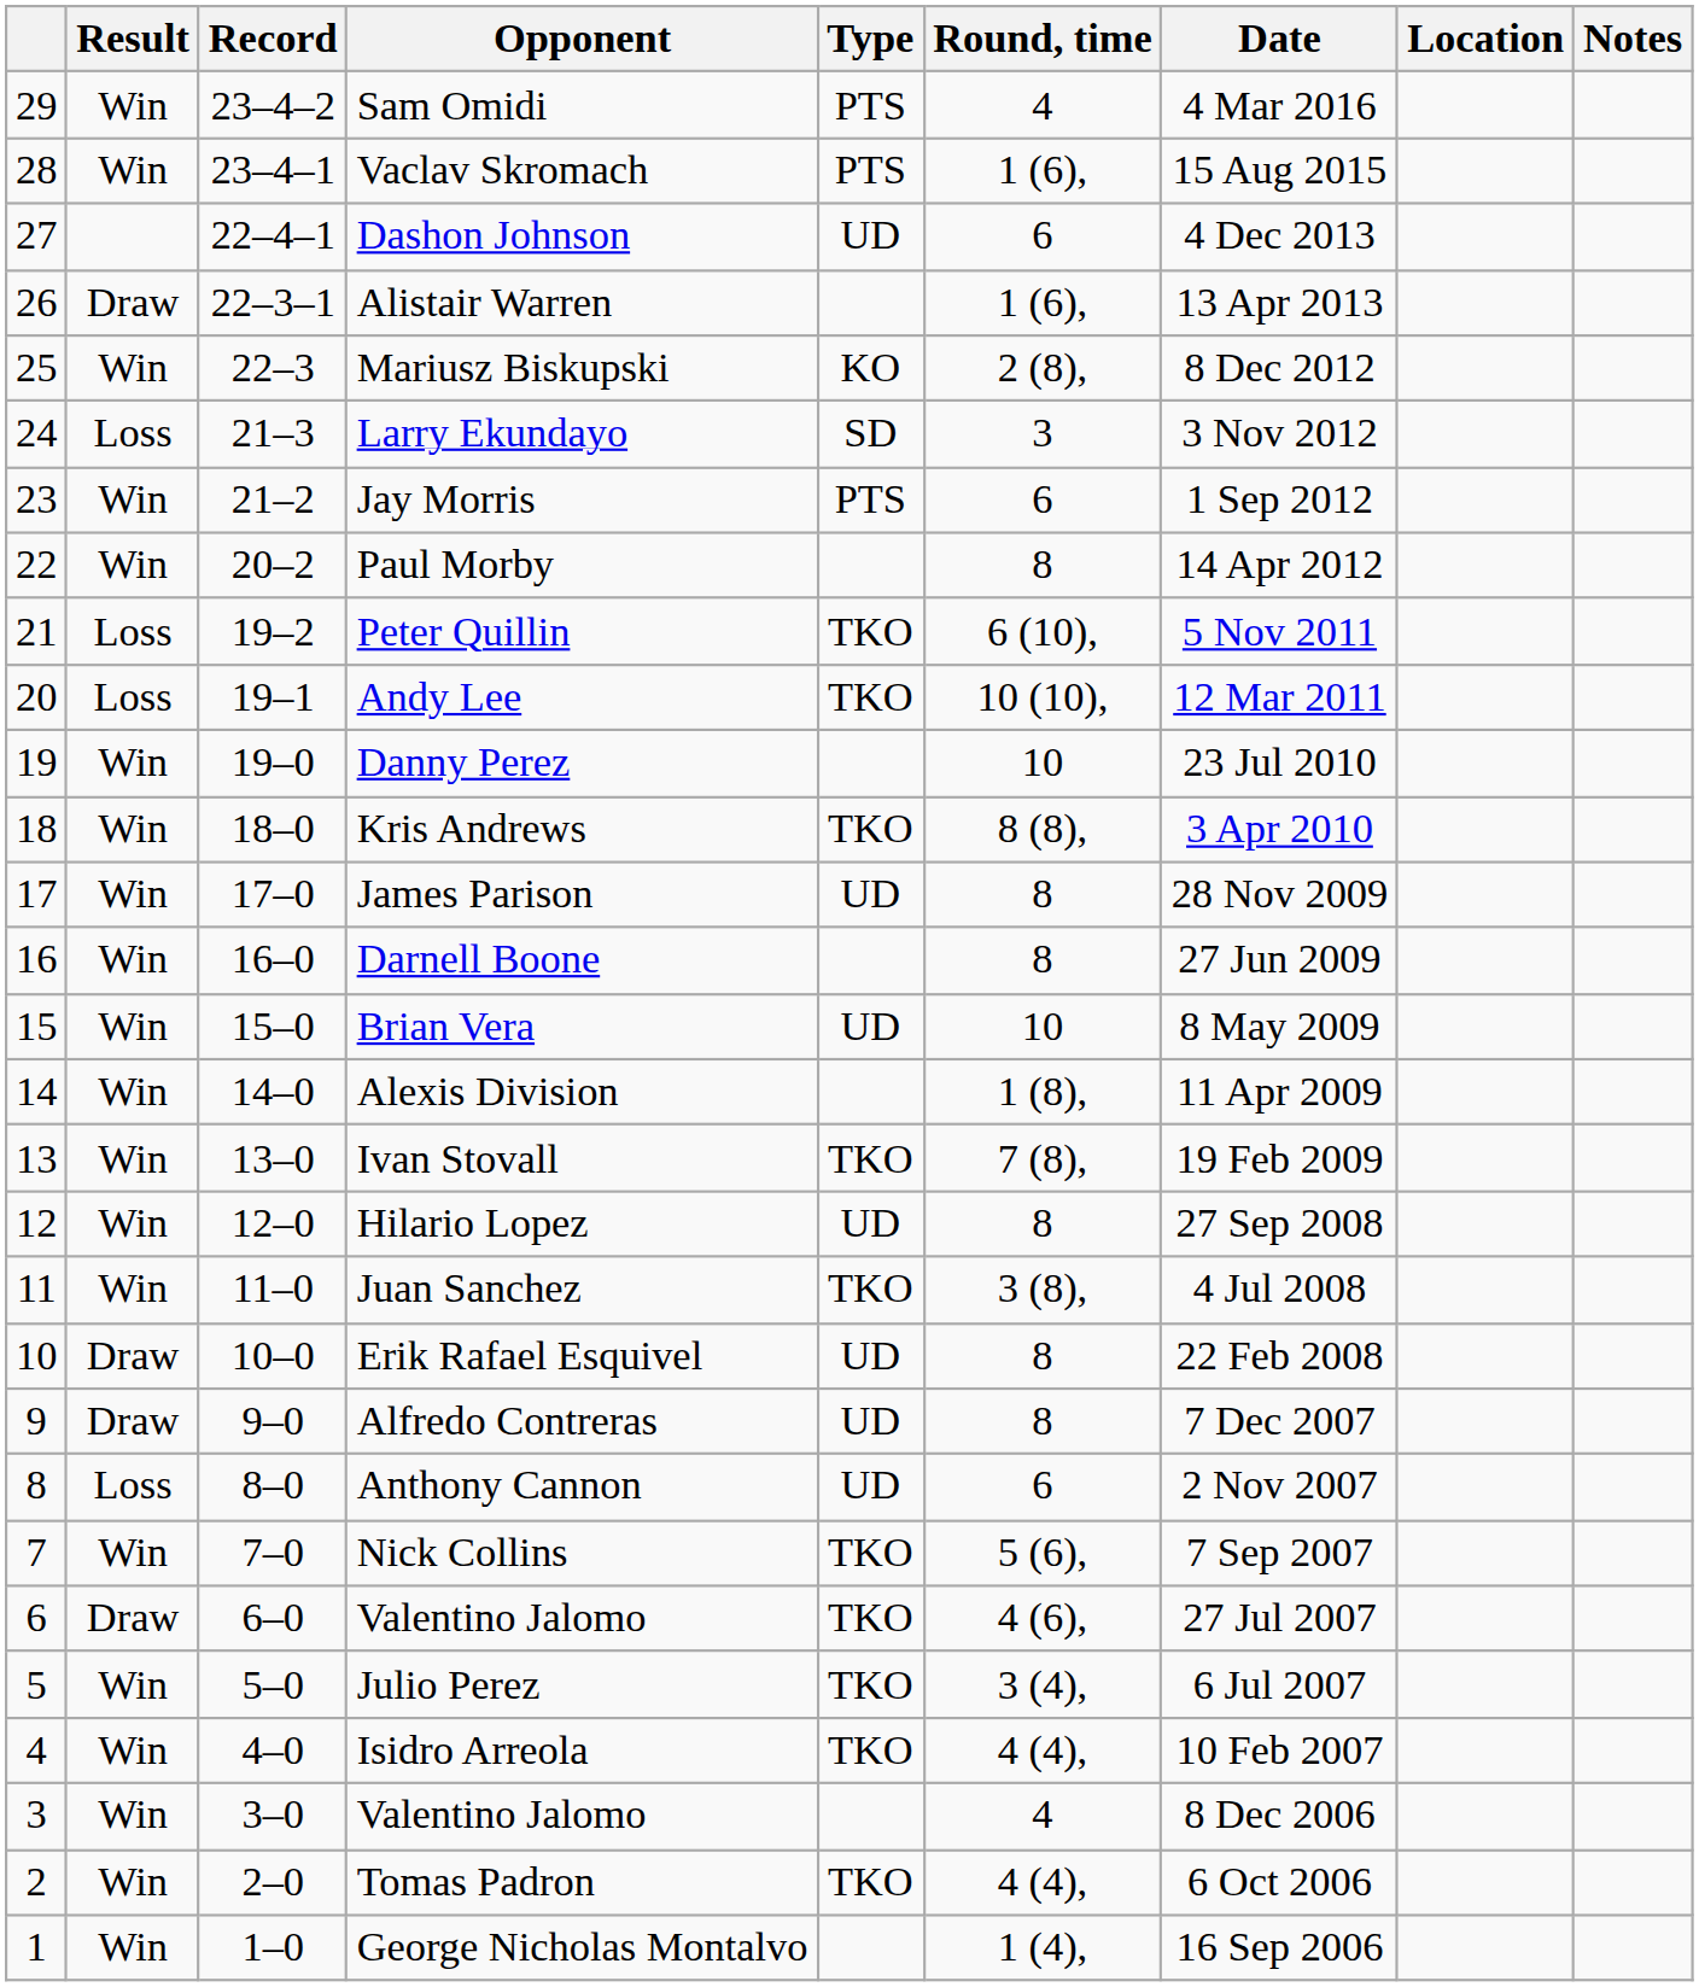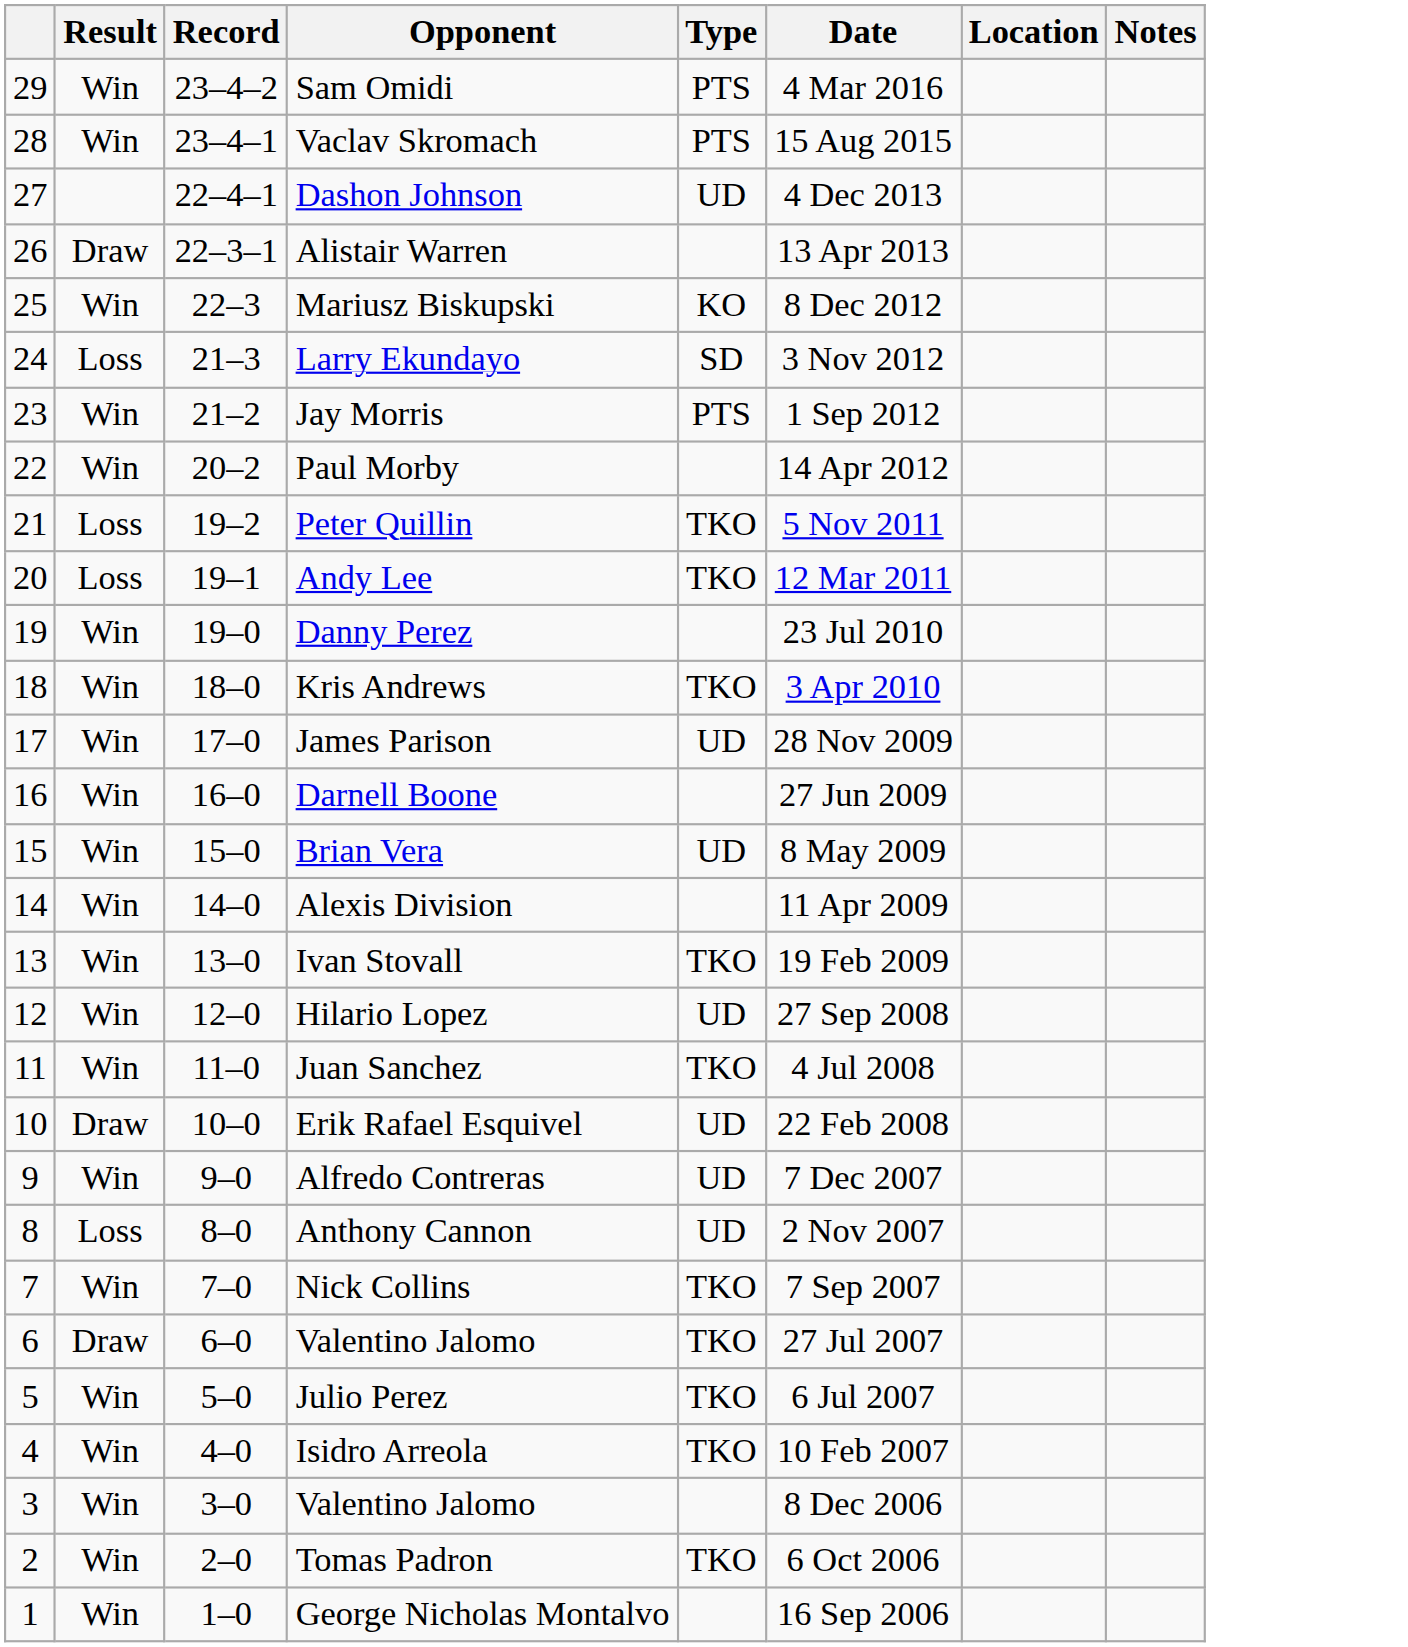- column: Round, time | 4 | 1 (6), | 6 | 1 (6), | 2 (8), | 3 | 6 | 8 | 6 (10), | 10 (10), | 10 | 8 (8), | 8 | 8 | 10 | 1 (8), | 7 (8), | 8 | 3 (8), | 8 | 8 | 6 | 5 (6), | 4 (6), | 3 (4), | 4 (4), | 4 | 4 (4), | 1 (4),
Alfredo Contreras | Result: Draw -> Win
